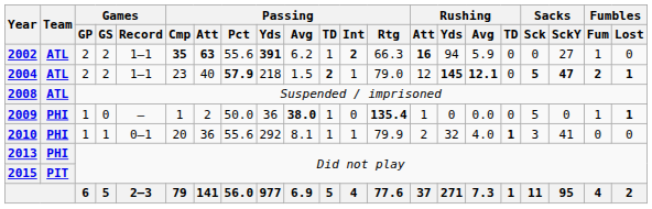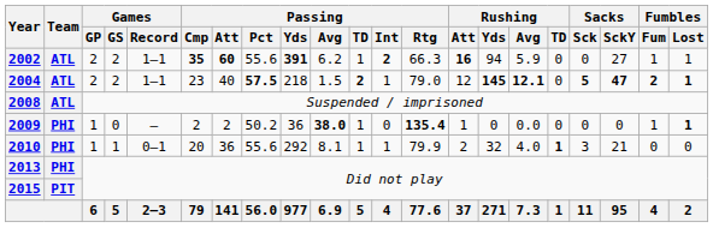2002 | Passing / Att: 63 -> 60
2002 | Fumbles / Lost: 0 -> 1
2004 | Passing / Pct: 57.9 -> 57.5
2009 | Passing / Cmp: 1 -> 2
2009 | Passing / Pct: 50.0 -> 50.2
2009 | Sacks / Sck: 5 -> 0
2010 | Sacks / SckY: 41 -> 21
